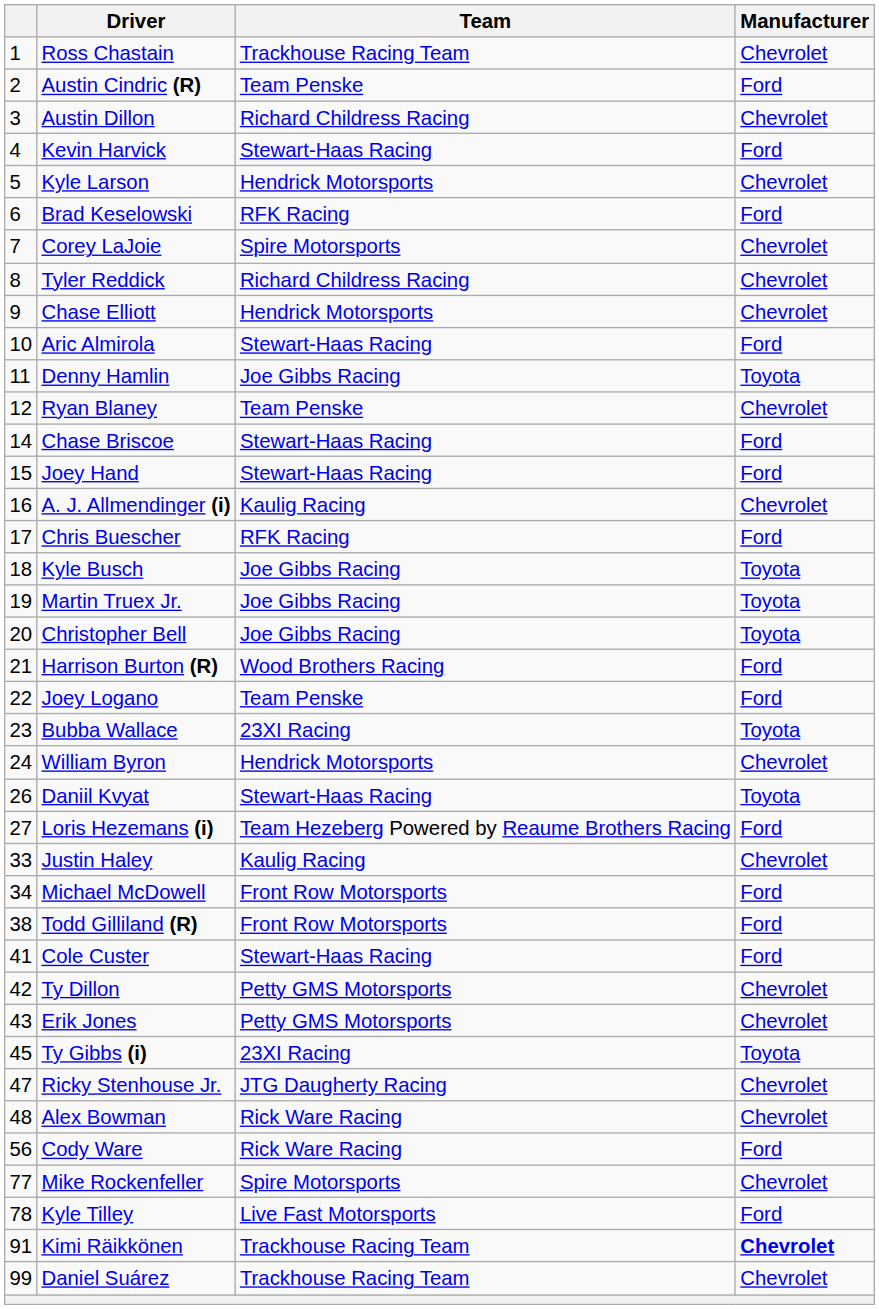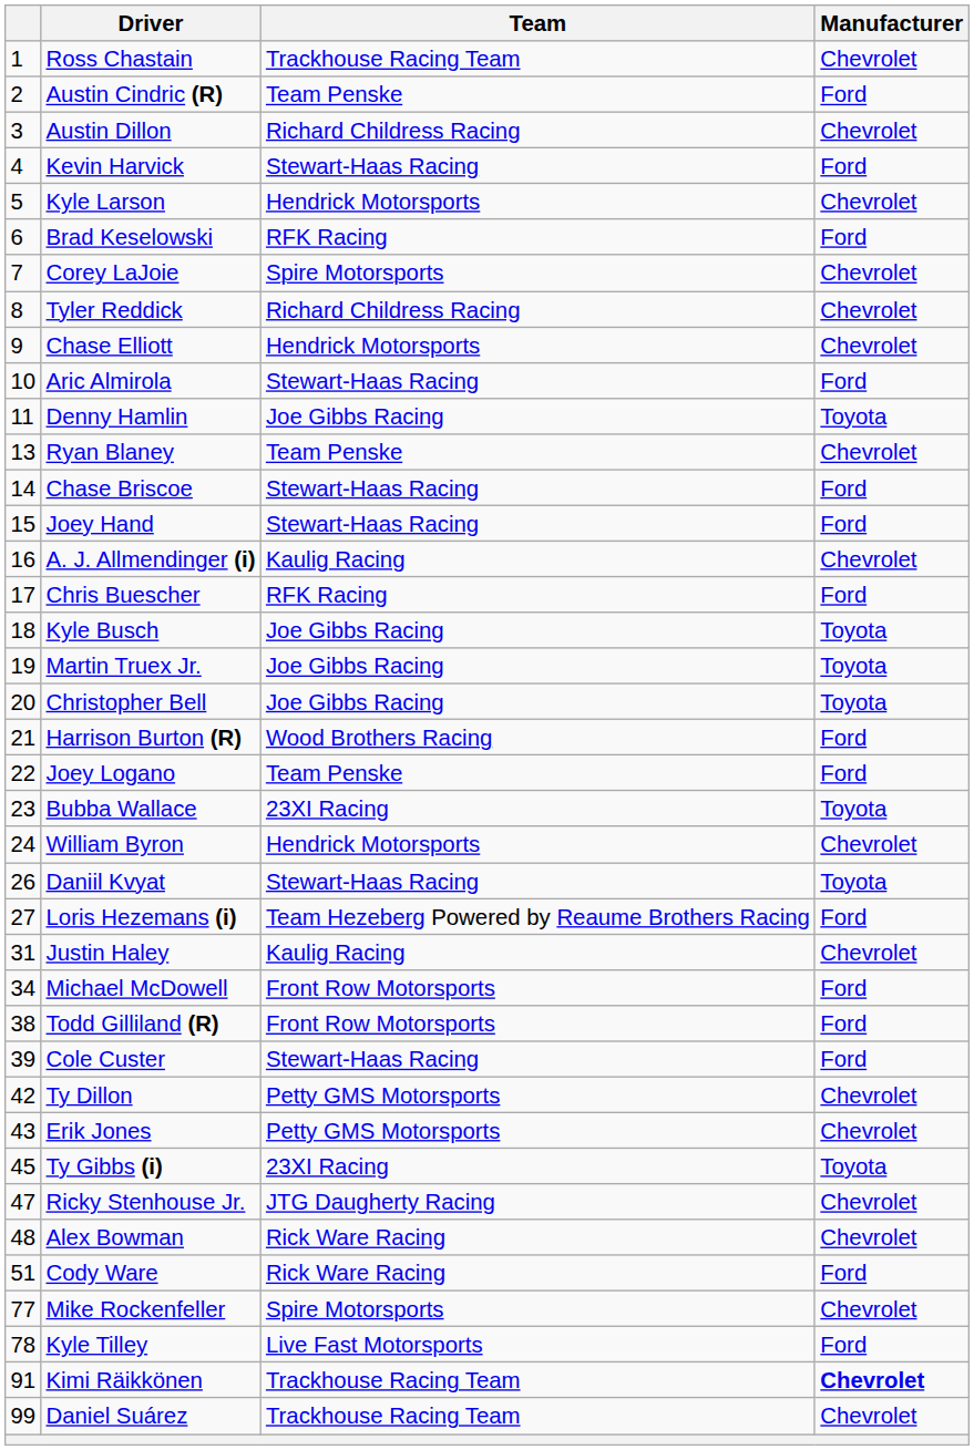Ryan Blaney | column 1: 12 -> 13
Justin Haley | column 1: 33 -> 31
Cole Custer | column 1: 41 -> 39
Cody Ware | column 1: 56 -> 51
